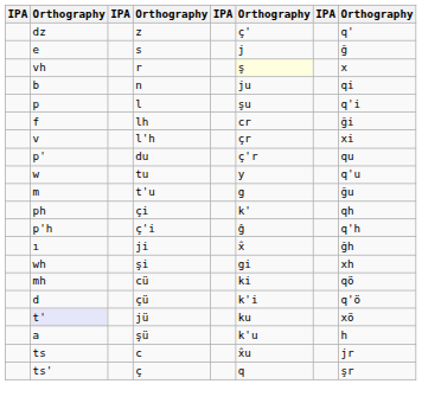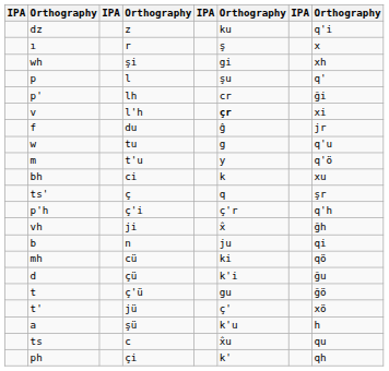z | column 6: ç' -> ku
z | column 8: q' -> q'i
- row: e | s | j | ğ
r | column 2: vh -> ı
r | column 6: lightyellow background -> no background
rows swapped: n <-> şi
l | column 8: q'i -> q'
lh | column 2: f -> p'
l'h | column 6: normal -> bold
du | column 2: p' -> f
du | column 6: ç'r -> ĝ
du | column 8: qu -> jr
tu | column 6: y -> g
t'u | column 6: g -> y
t'u | column 8: ğu -> q'ö
+ row: bh | ci | k | xu
rows swapped: çi <-> ç
ç'i | column 6: ĝ -> ç'r
ji | column 2: ı -> vh
çü | column 8: q'ö -> ğu
+ row: t | ç'ü | gu | ğö
jü | column 2: lavender background -> no background
jü | column 6: ku -> ç'
c | column 8: jr -> qu
